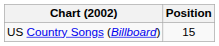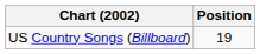US Country Songs (Billboard) | Position: 15 -> 19
